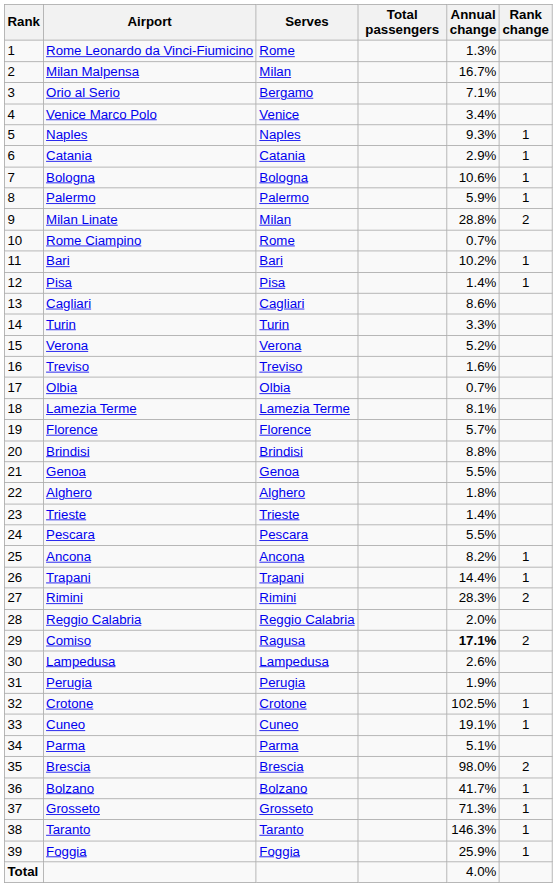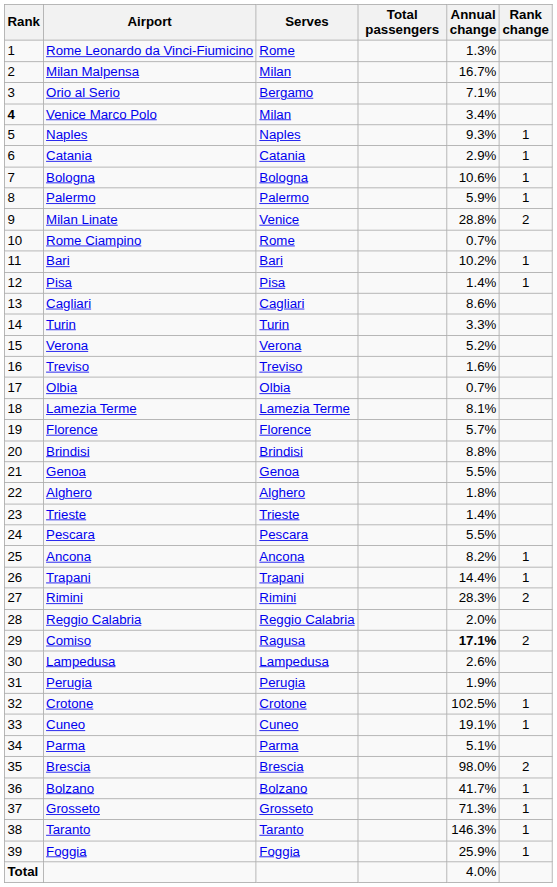Venice Marco Polo | Rank: normal -> bold
Venice Marco Polo | Serves: Venice -> Milan
Milan Linate | Serves: Milan -> Venice
